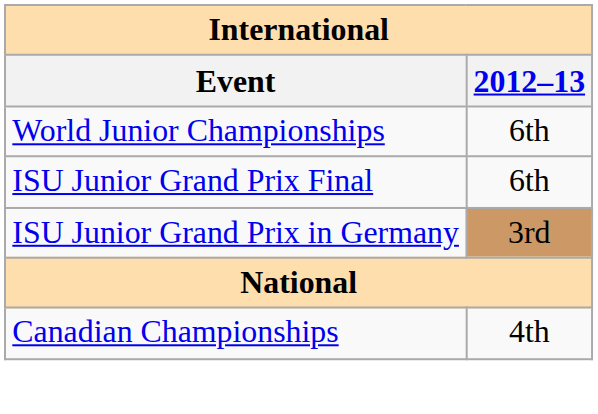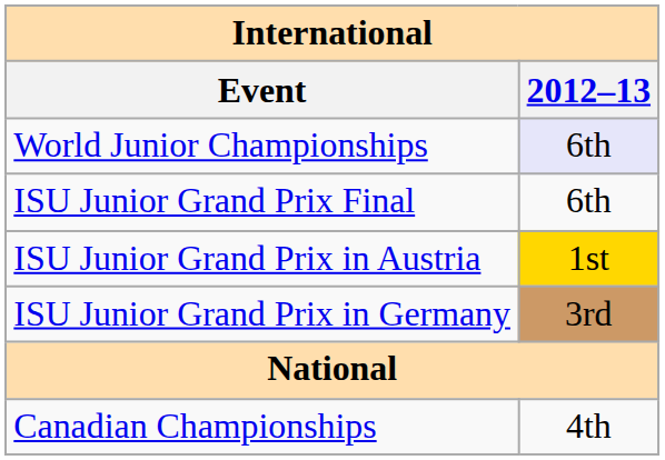World Junior Championships | 2012–13: no background -> lavender background
+ row: ISU Junior Grand Prix in Austria | 1st
